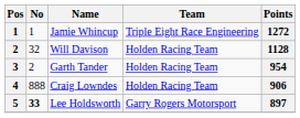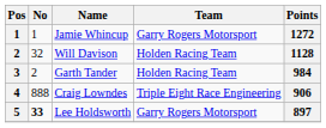Jamie Whincup | Team: Triple Eight Race Engineering -> Garry Rogers Motorsport
Garth Tander | Points: 954 -> 984
Craig Lowndes | Team: Holden Racing Team -> Triple Eight Race Engineering
